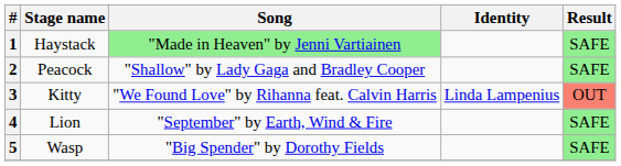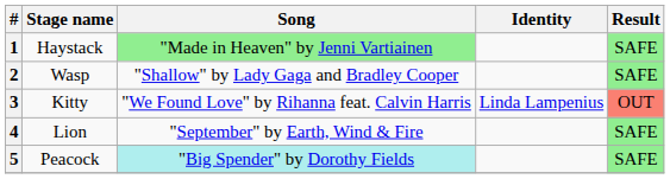2 | Stage name: Peacock -> Wasp
5 | Stage name: Wasp -> Peacock
5 | Song: no background -> paleturquoise background
